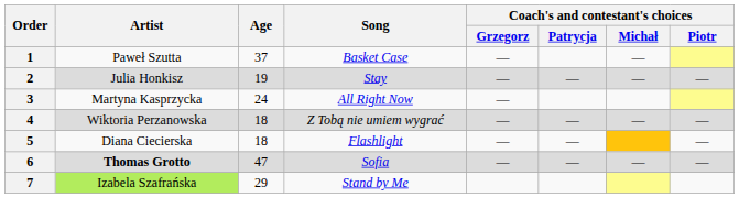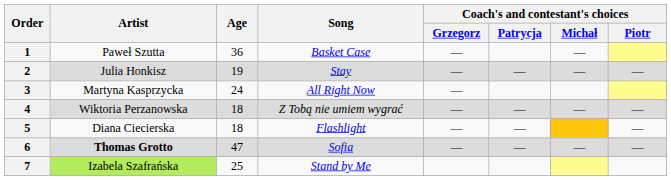1 | Age: 37 -> 36
7 | Age: 29 -> 25
